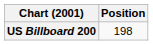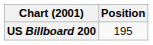US Billboard 200 | Position: 198 -> 195
